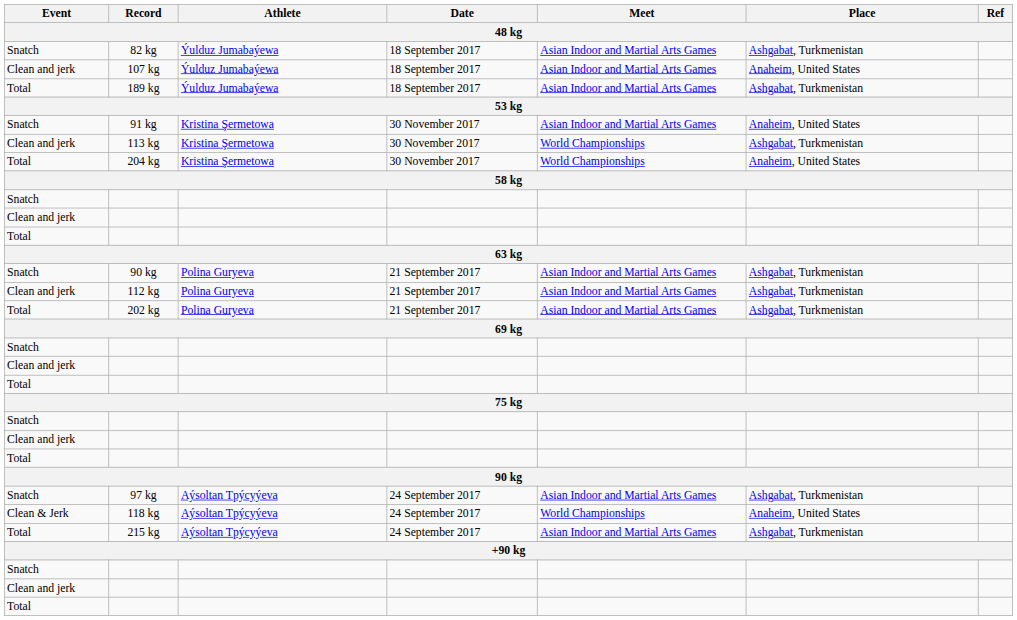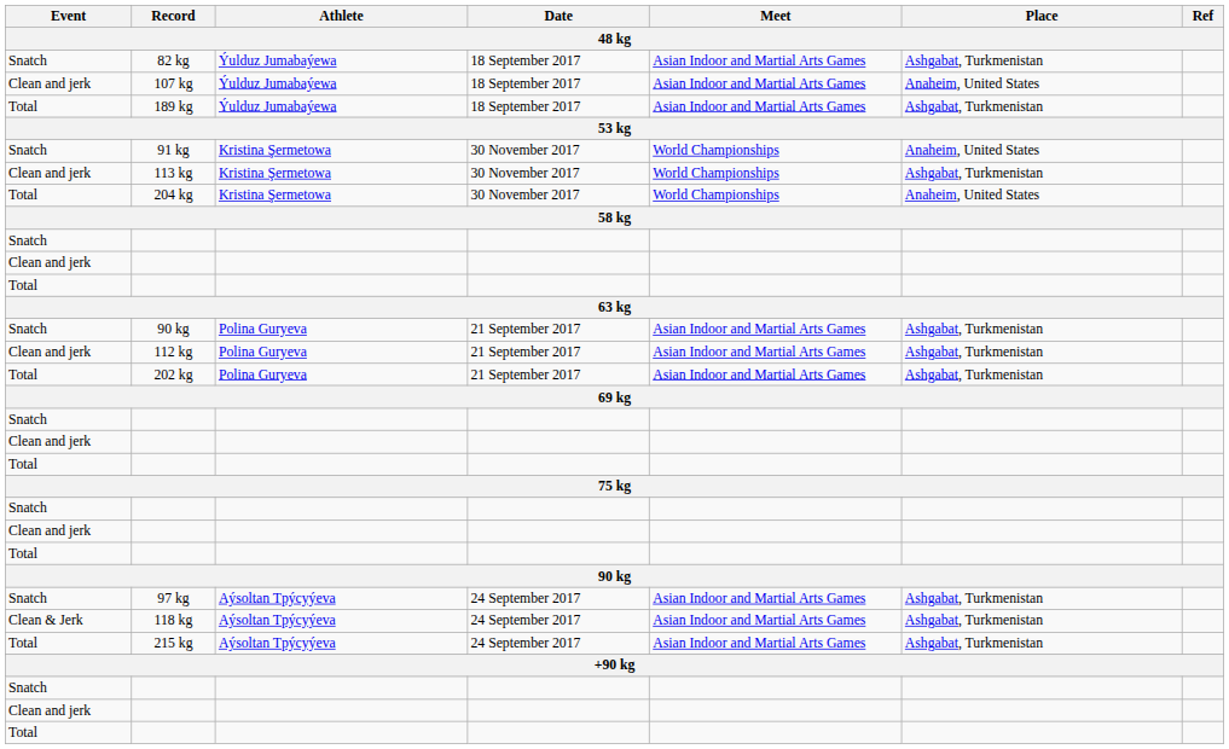91 kg | Meet: Asian Indoor and Martial Arts Games -> World Championships
118 kg | Meet: World Championships -> Asian Indoor and Martial Arts Games
118 kg | Place: Anaheim, United States -> Ashgabat, Turkmenistan
